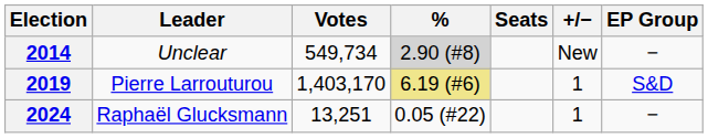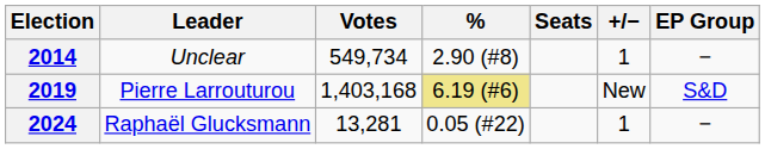2014 | %: lightgrey background -> no background
2014 | +/−: New -> 1
2019 | Votes: 1,403,170 -> 1,403,168
2019 | +/−: 1 -> New
2024 | Votes: 13,251 -> 13,281
